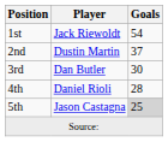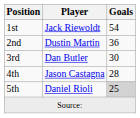2nd | Goals: 37 -> 36
4th | Player: Daniel Rioli -> Jason Castagna
5th | Player: Jason Castagna -> Daniel Rioli
